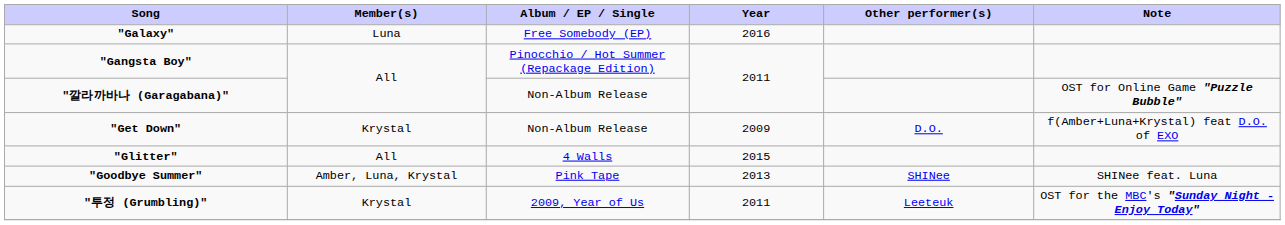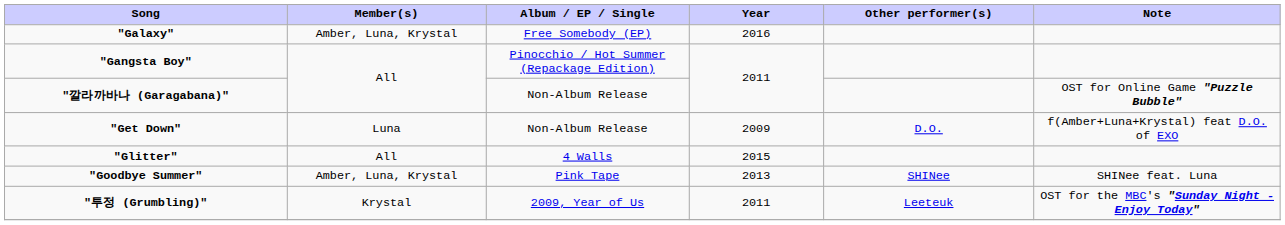"Galaxy" | Member(s): Luna -> Amber, Luna, Krystal
"Get Down" | Member(s): Krystal -> Luna
